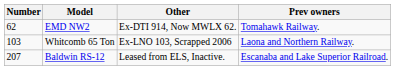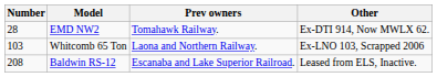columns swapped: Prev owners <-> Other
EMD NW2 | Number: 62 -> 28
Baldwin RS-12 | Number: 207 -> 208
